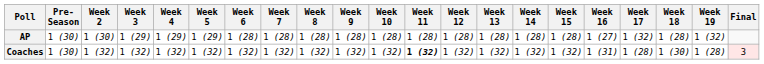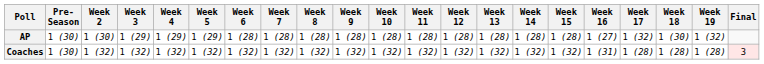AP | Week 18: 1 (28) -> 1 (30)
Coaches | Week 11: bold -> normal
Coaches | Week 18: 1 (30) -> 1 (28)
